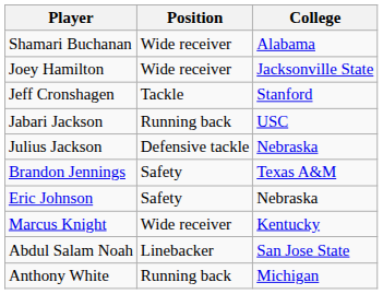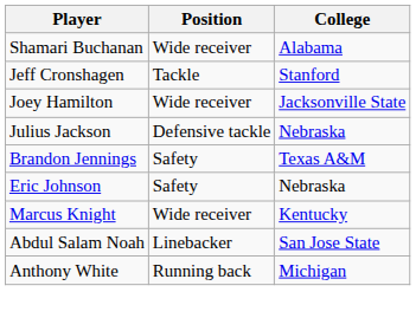rows swapped: Jeff Cronshagen <-> Joey Hamilton
- row: Jabari Jackson | Running back | USC
